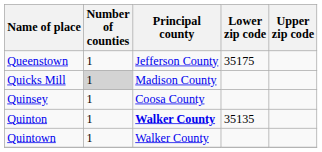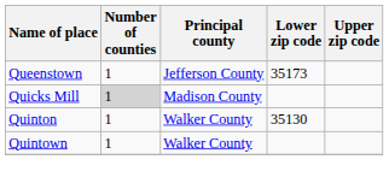Queenstown | Lower zip code: 35175 -> 35173
- row: Quinsey | 1 | Coosa County
Quinton | Principal county: bold -> normal
Quinton | Lower zip code: 35135 -> 35130
